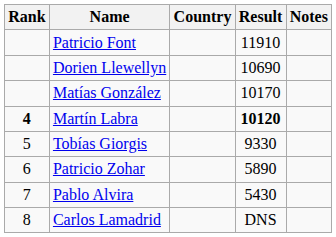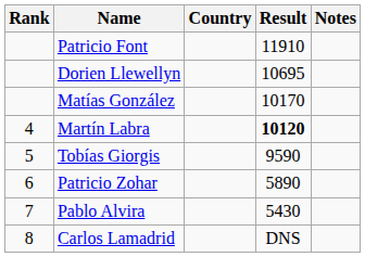Dorien Llewellyn | Result: 10690 -> 10695
Martín Labra | Rank: bold -> normal
Tobías Giorgis | Result: 9330 -> 9590
